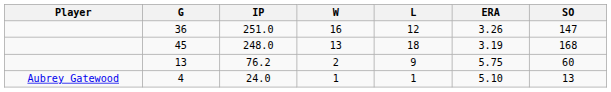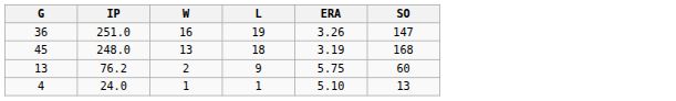- column: Player | Aubrey Gatewood
36 | L: 12 -> 19
